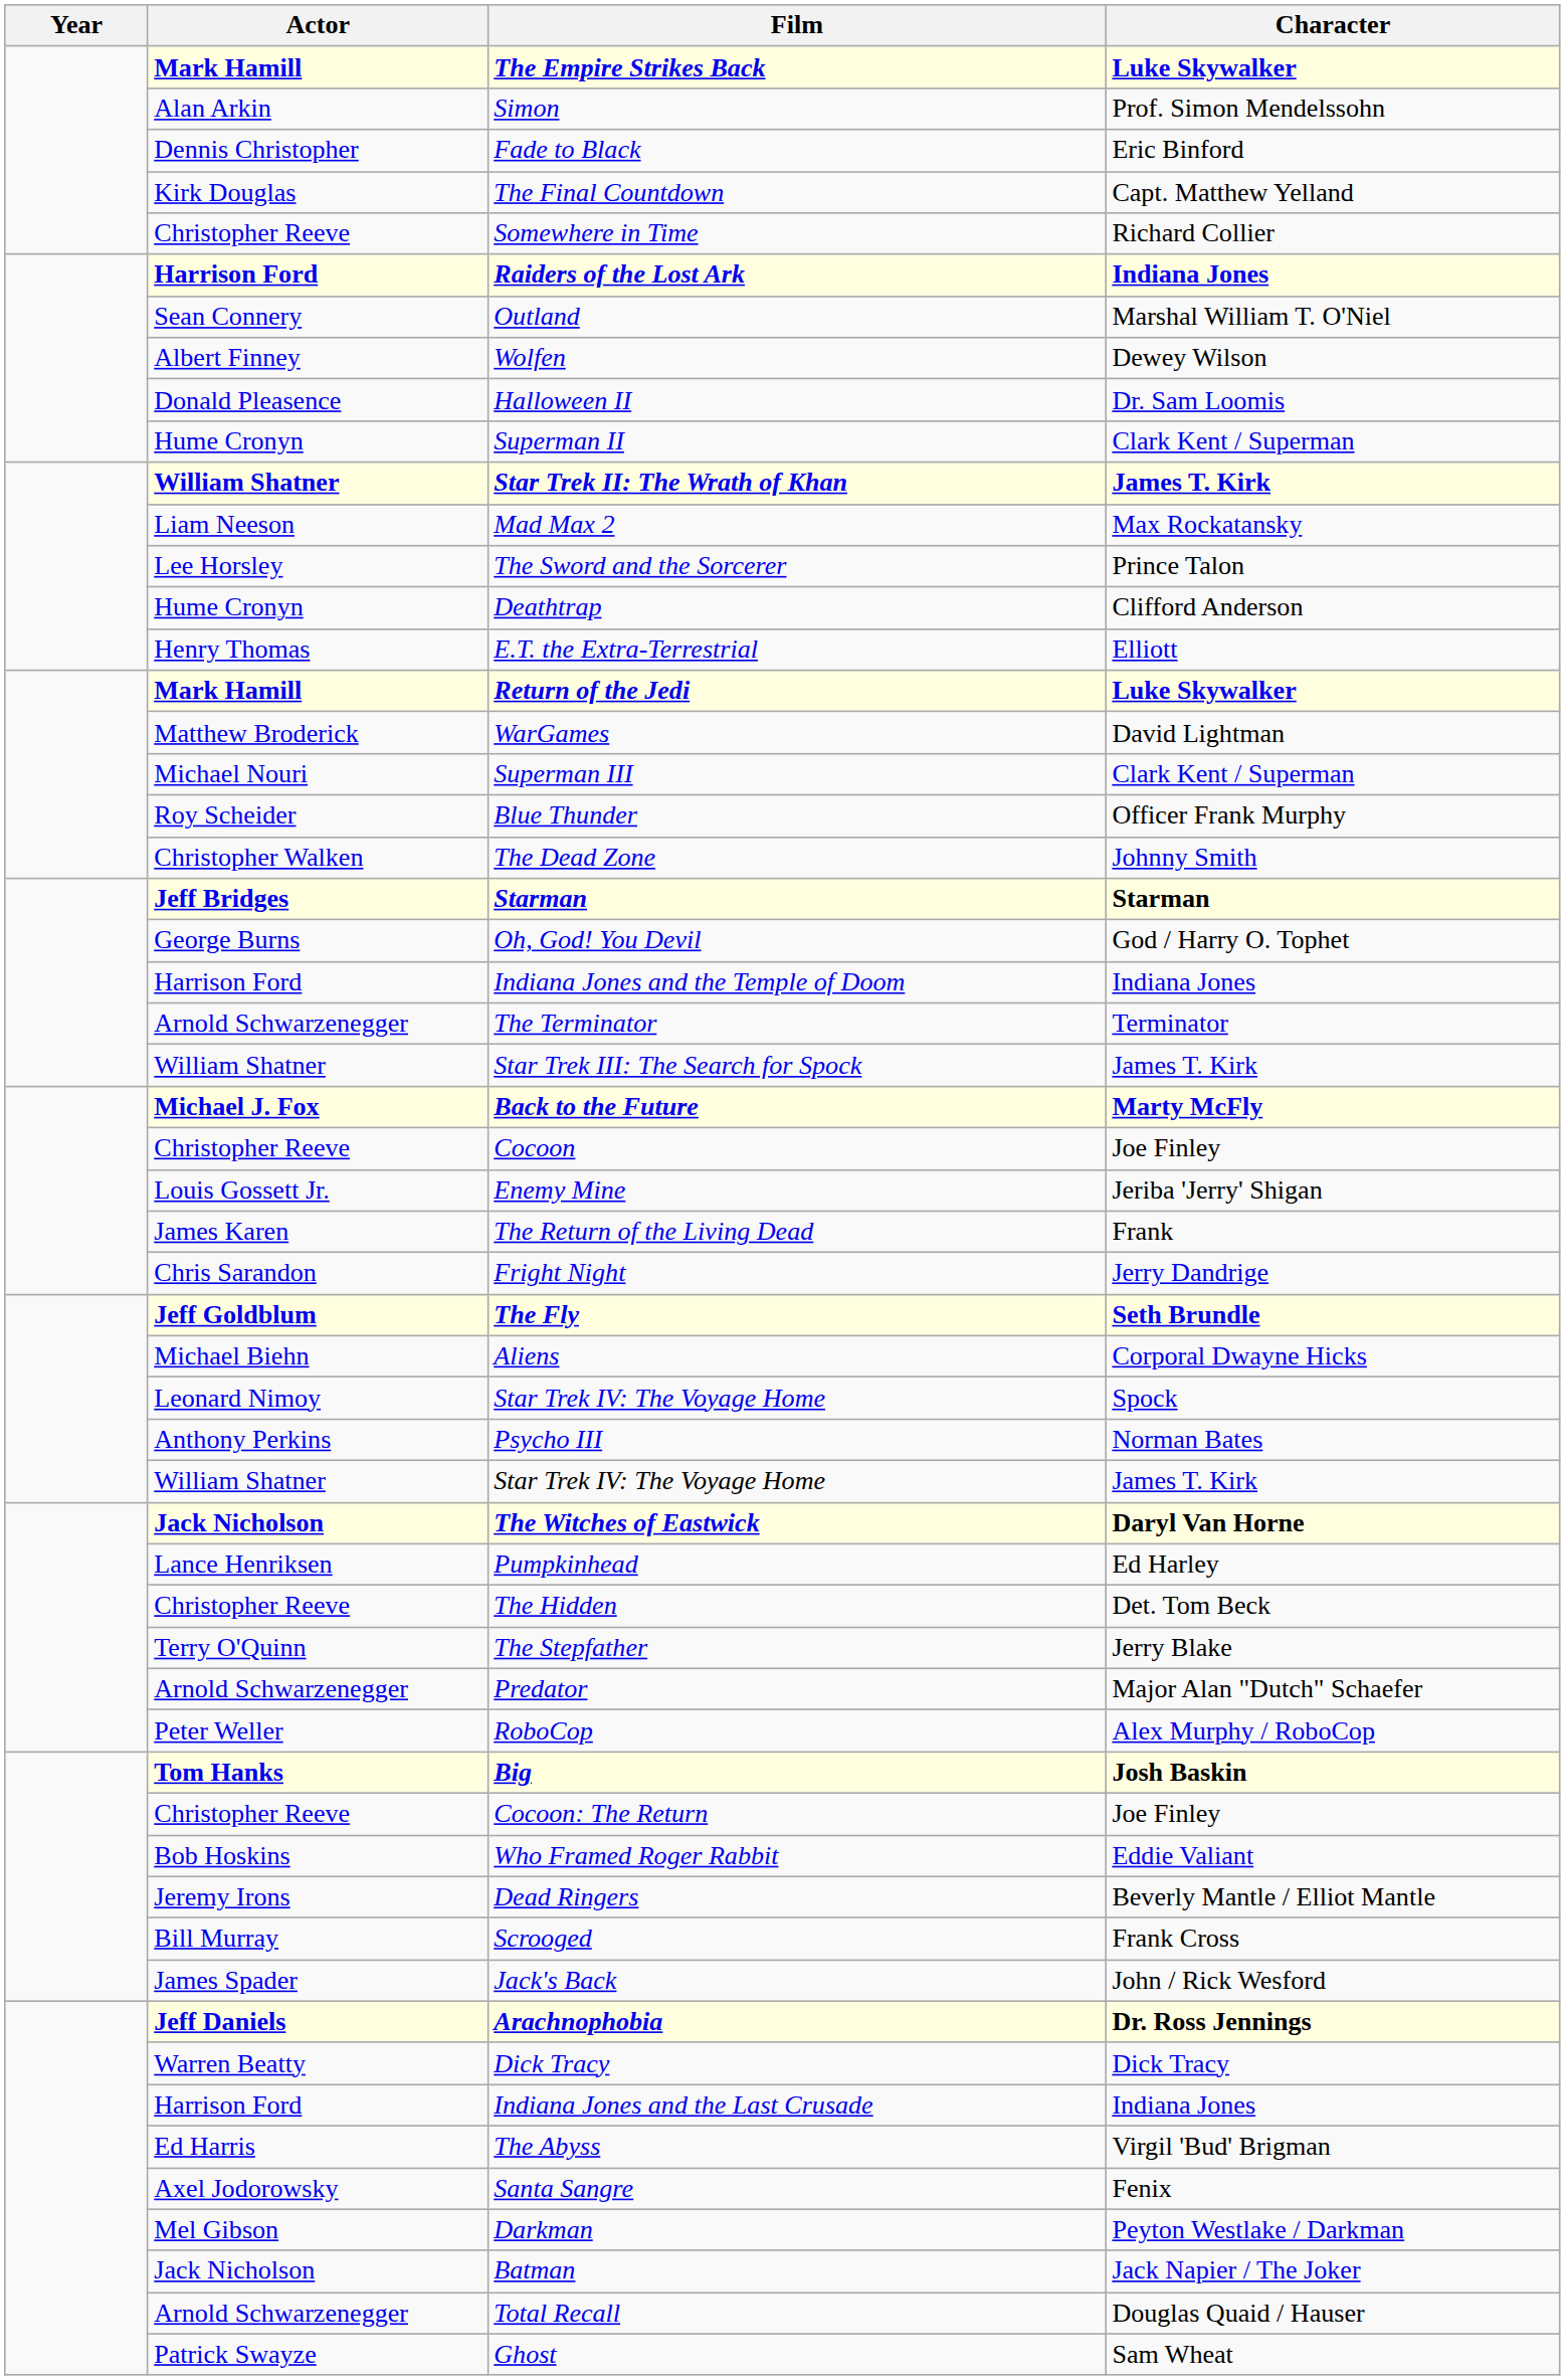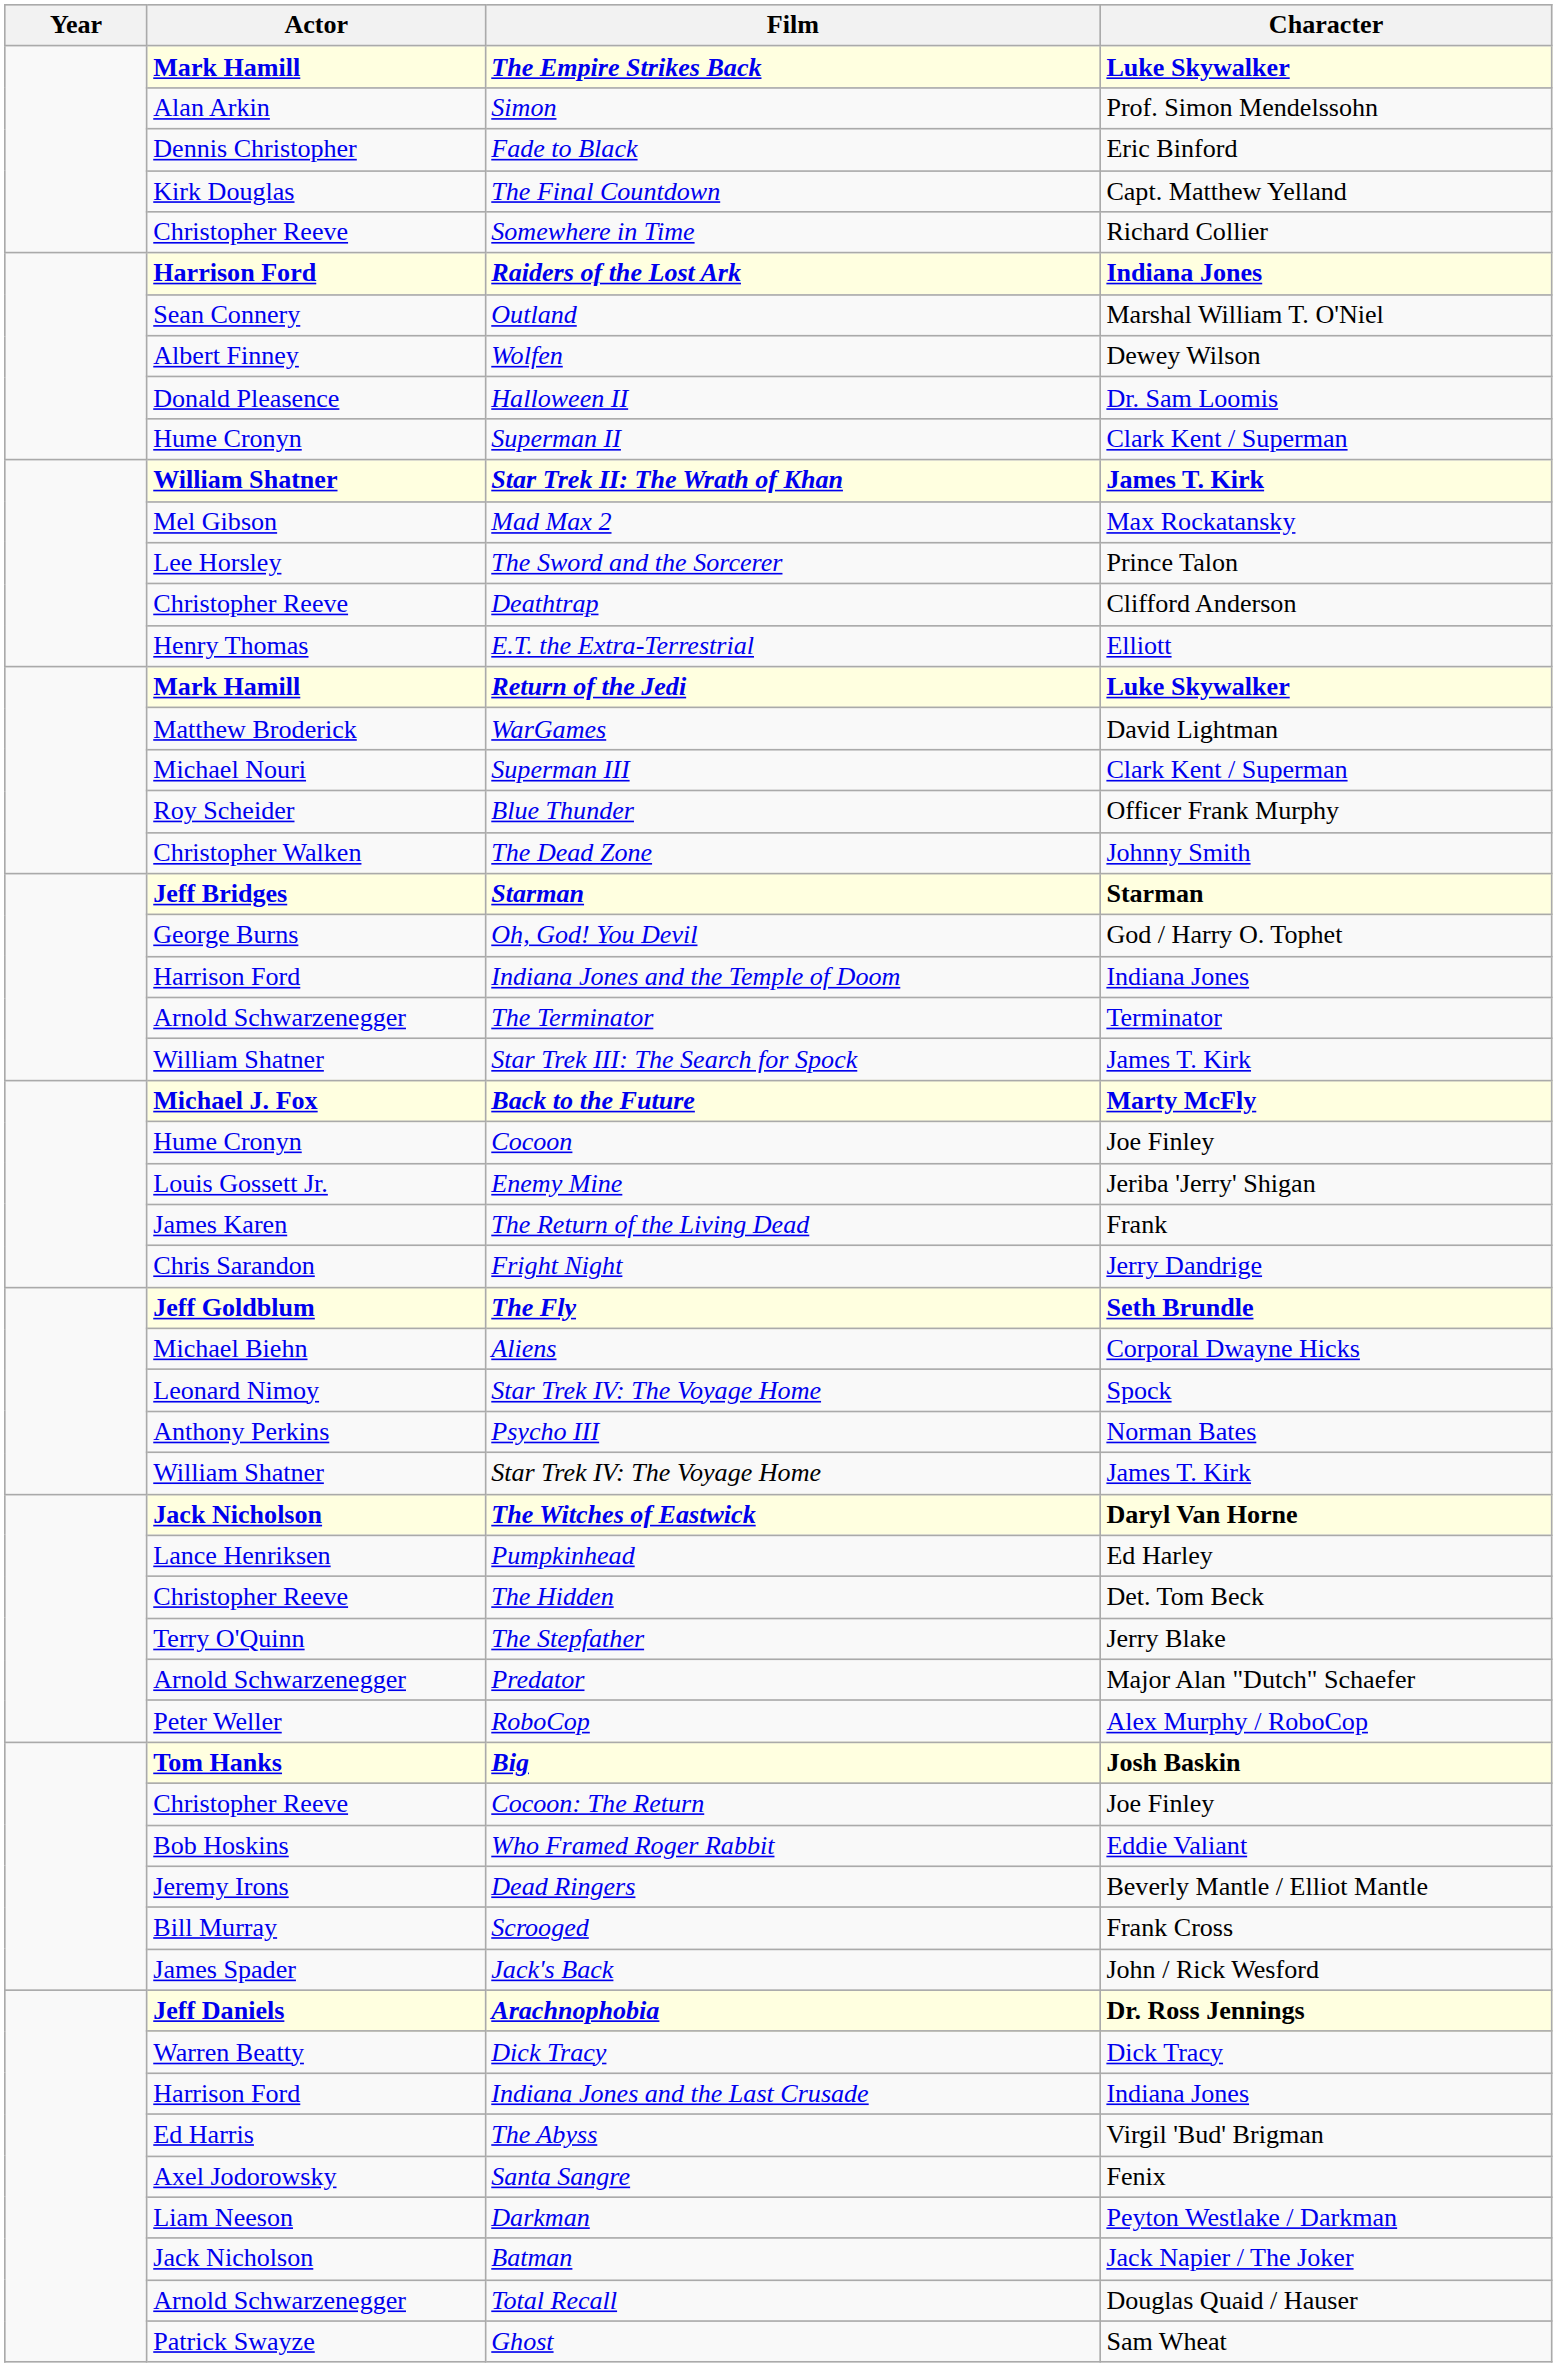Mad Max 2 | Actor: Liam Neeson -> Mel Gibson
Deathtrap | Actor: Hume Cronyn -> Christopher Reeve
Cocoon | Actor: Christopher Reeve -> Hume Cronyn
Darkman | Actor: Mel Gibson -> Liam Neeson
